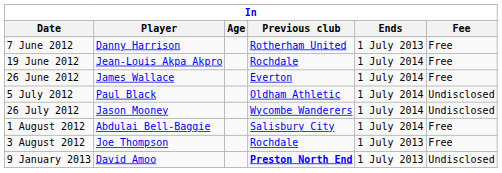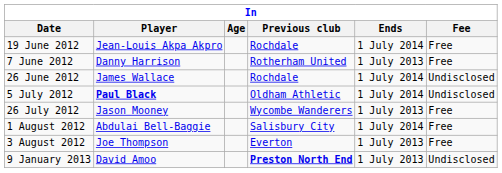rows swapped: 7 June 2012 <-> 19 June 2012
26 June 2012 | Previous club: Everton -> Rochdale
26 June 2012 | Fee: Free -> Undisclosed
5 July 2012 | Player: normal -> bold
26 July 2012 | Ends: 1 July 2014 -> 1 July 2013
26 July 2012 | Fee: Undisclosed -> Free
3 August 2012 | Previous club: Rochdale -> Everton
